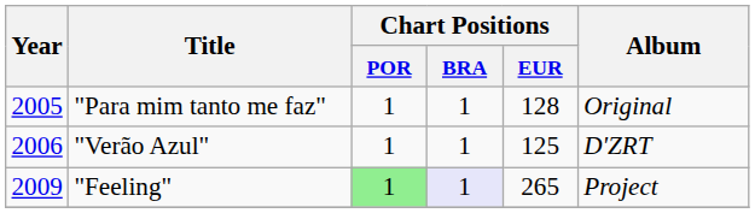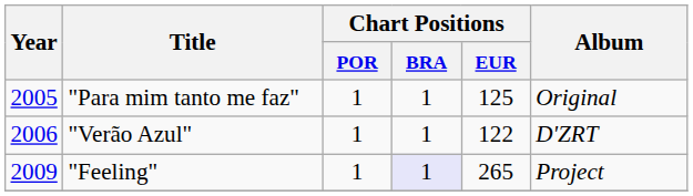"Para mim tanto me faz" | Chart Positions / EUR: 128 -> 125
"Verão Azul" | Chart Positions / EUR: 125 -> 122
"Feeling" | Chart Positions / POR: lightgreen background -> no background
